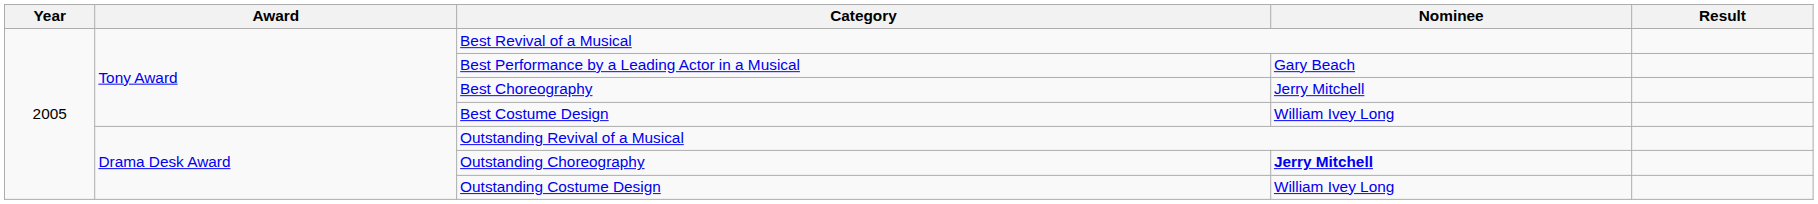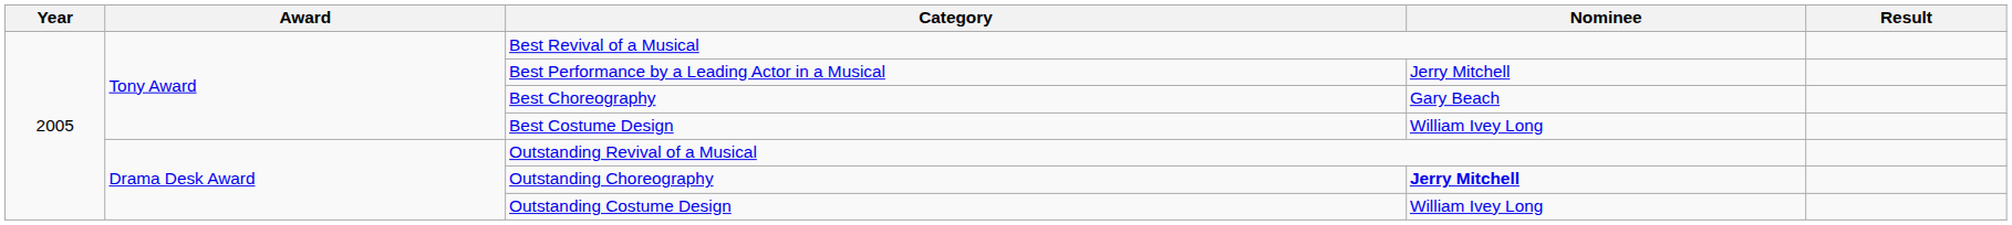Best Performance by a Leading Actor in a Musical | Nominee: Gary Beach -> Jerry Mitchell
Best Choreography | Nominee: Jerry Mitchell -> Gary Beach
